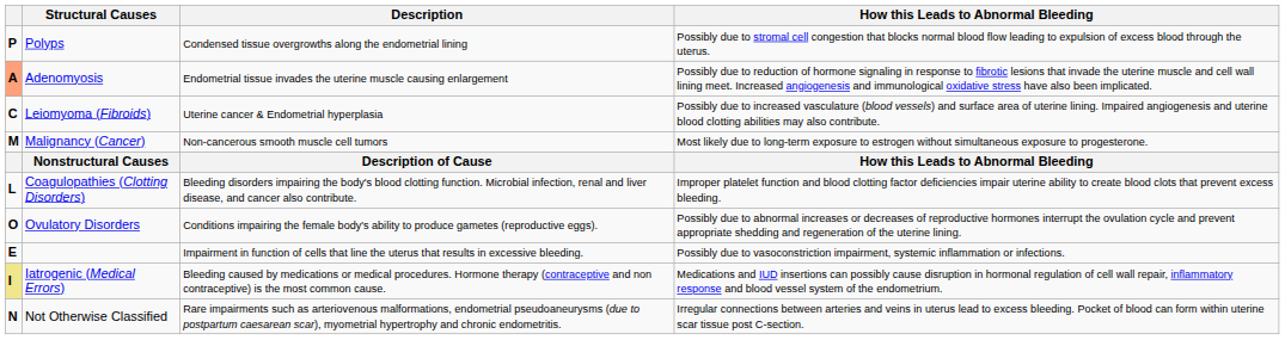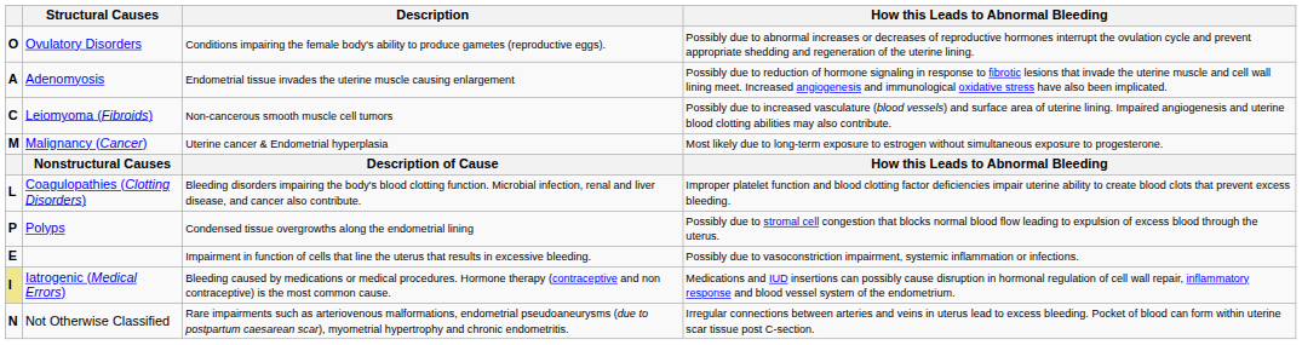rows swapped: Polyps <-> Ovulatory Disorders
Adenomyosis | column 1: lightsalmon background -> no background
Leiomyoma (Fibroids) | Description: Uterine cancer & Endometrial hyperplasia -> Non-cancerous smooth muscle cell tumors
Malignancy (Cancer) | Description: Non-cancerous smooth muscle cell tumors -> Uterine cancer & Endometrial hyperplasia
